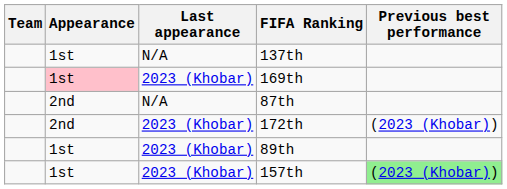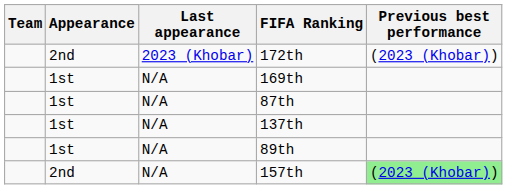rows swapped: 172th <-> 137th
169th | Appearance: pink background -> no background
169th | Last appearance: 2023 (Khobar) -> N/A
87th | Appearance: 2nd -> 1st
89th | Last appearance: 2023 (Khobar) -> N/A
157th | Appearance: 1st -> 2nd
157th | Last appearance: 2023 (Khobar) -> N/A
